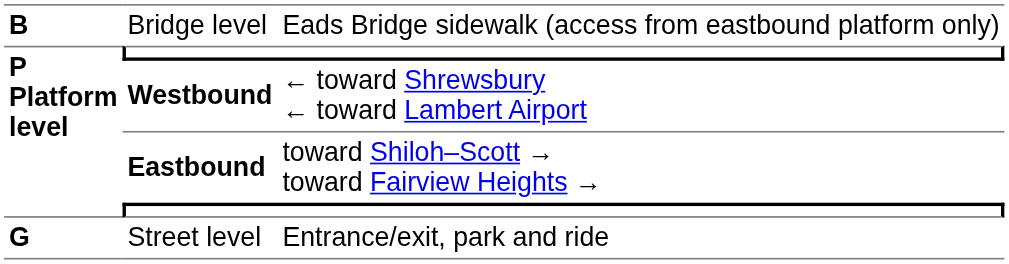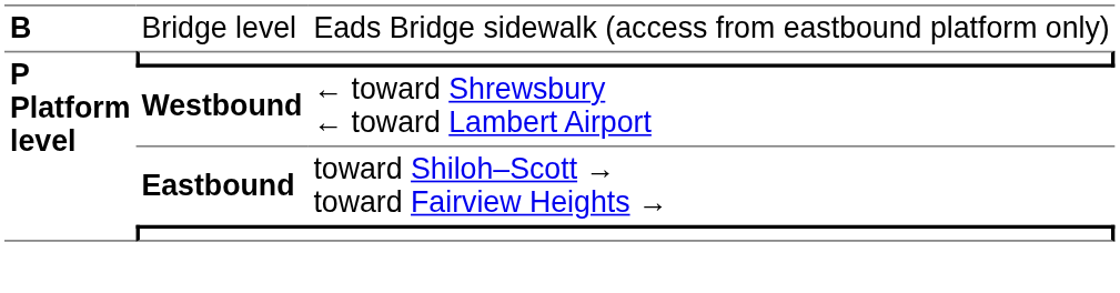- row: G | Street level | Entrance/exit, park and ride
